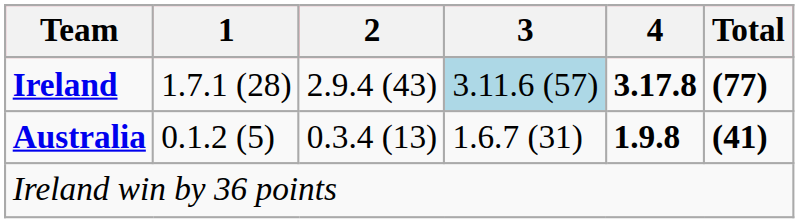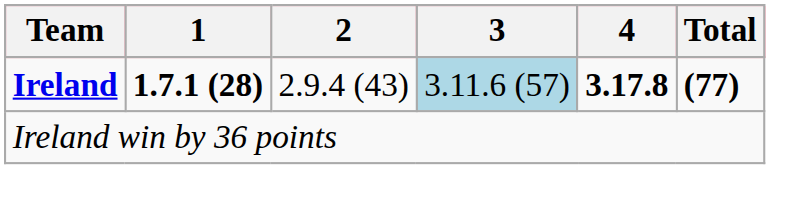Ireland | 1: normal -> bold
- row: Australia | 0.1.2 (5) | 0.3.4 (13) | 1.6.7 (31) | 1.9.8 | (41)
